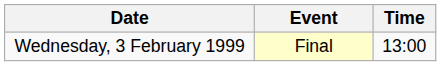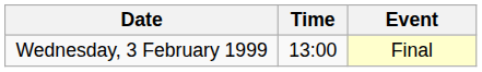columns swapped: Time <-> Event
